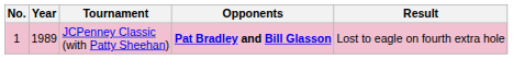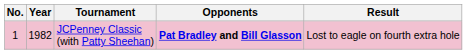JCPenney Classic (with Patty Sheehan) | Year: 1989 -> 1982
